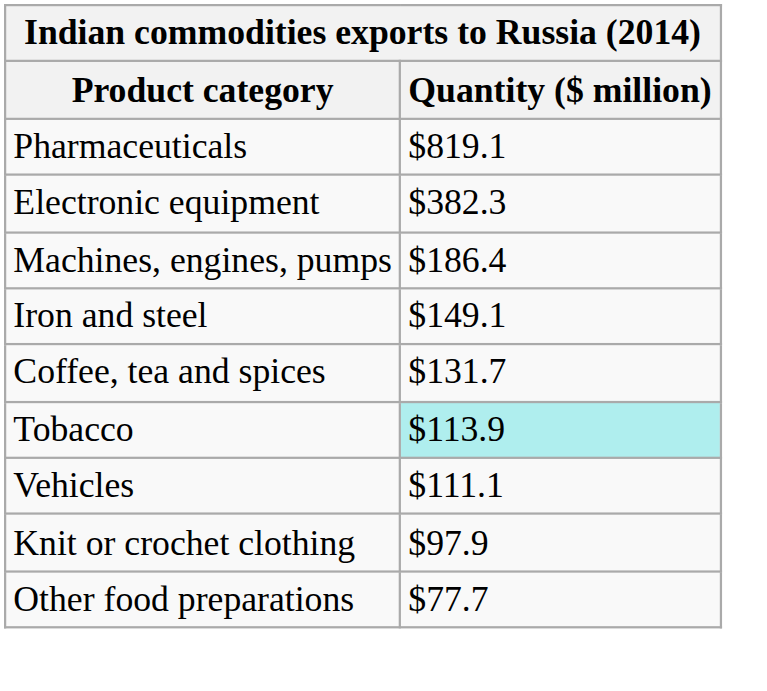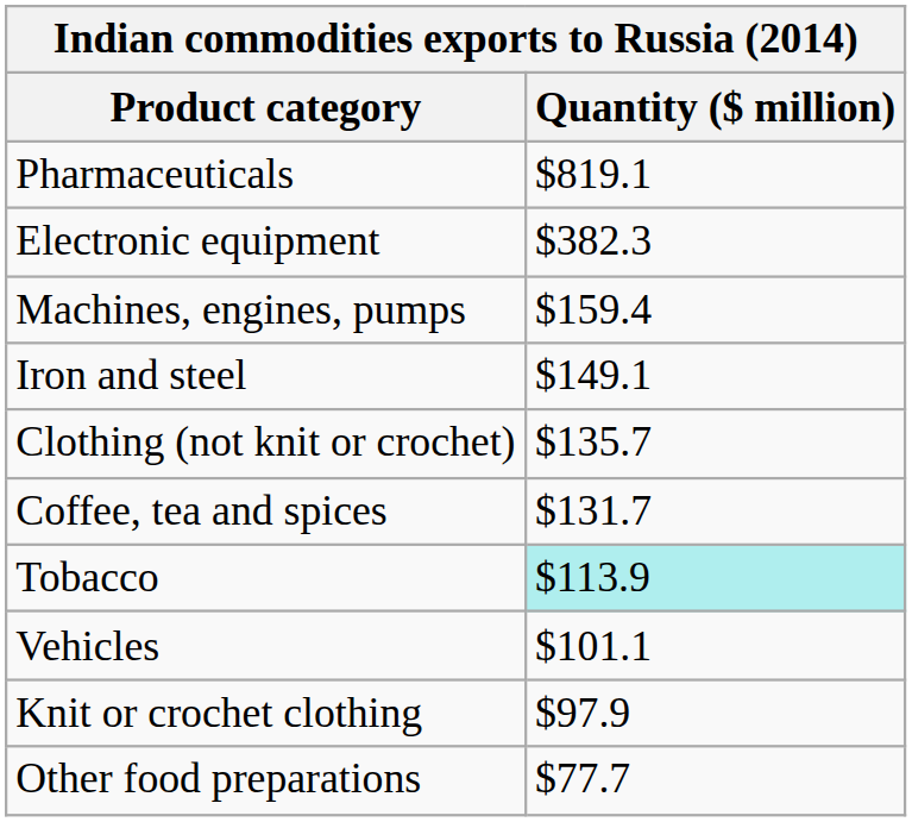Machines, engines, pumps | Quantity ($ million): $186.4 -> $159.4
+ row: Clothing (not knit or crochet) | $135.7
Vehicles | Quantity ($ million): $111.1 -> $101.1
